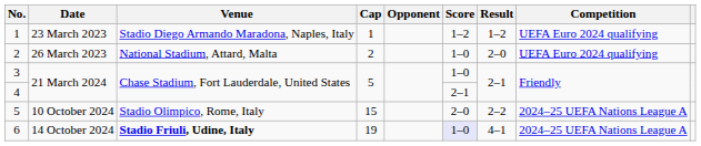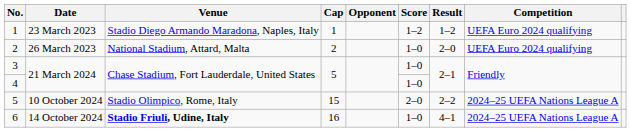4 | Score: 2–1 -> 1–0
6 | Cap: 19 -> 16
6 | Score: lavender background -> no background
